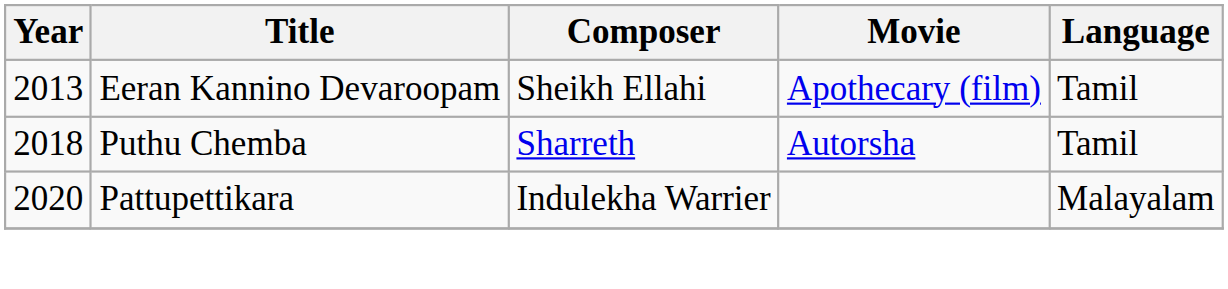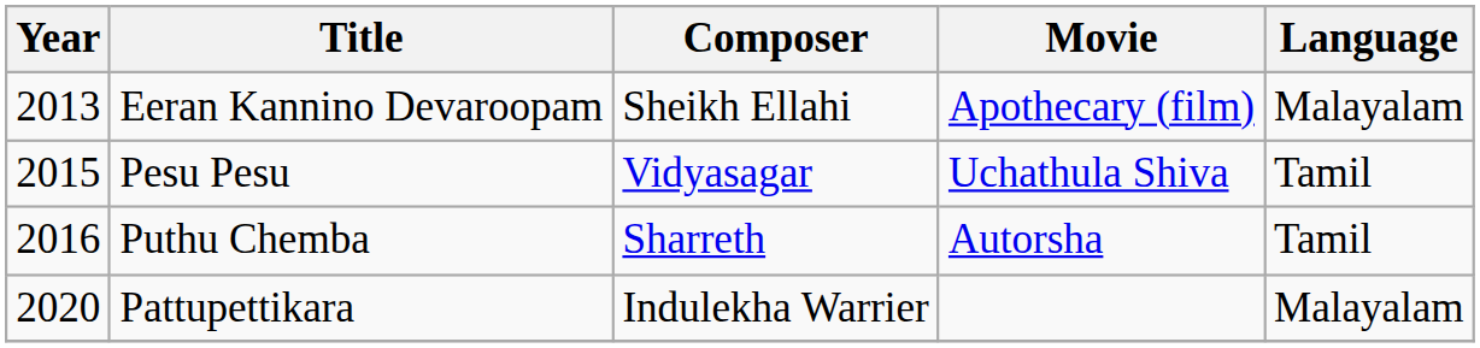Eeran Kannino Devaroopam | Language: Tamil -> Malayalam
+ row: 2015 | Pesu Pesu | Vidyasagar | Uchathula Shiva | Tamil
Puthu Chemba | Year: 2018 -> 2016
